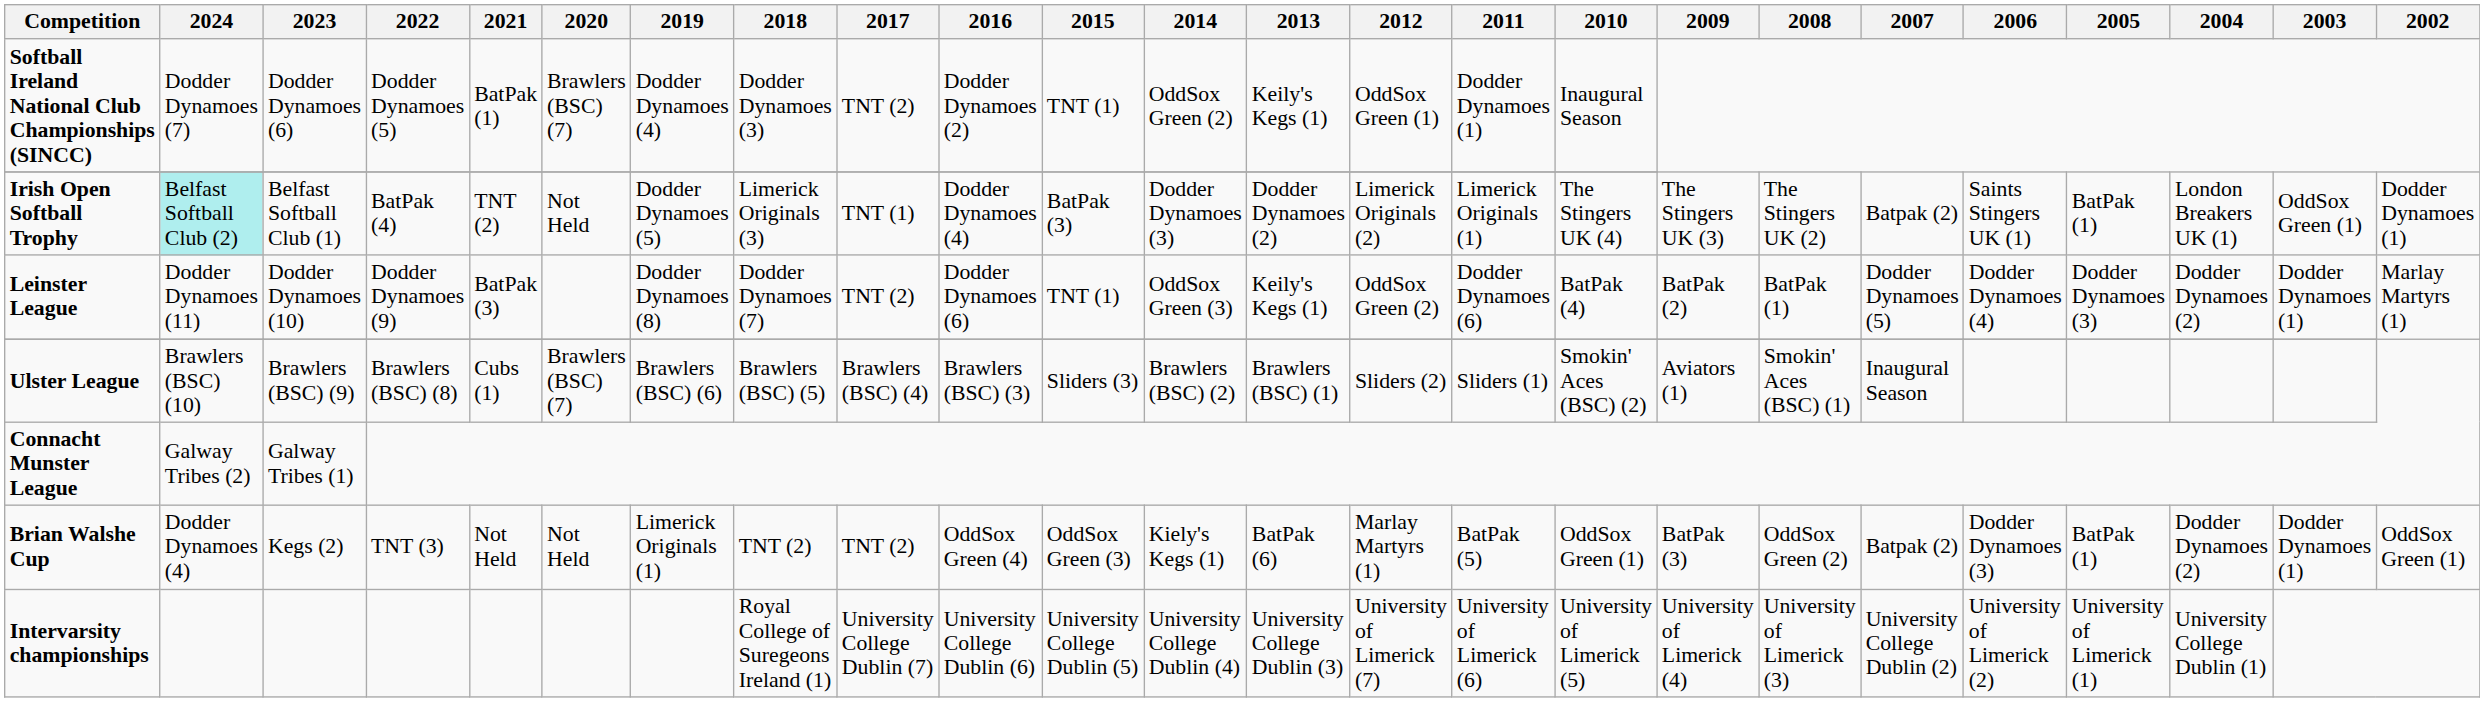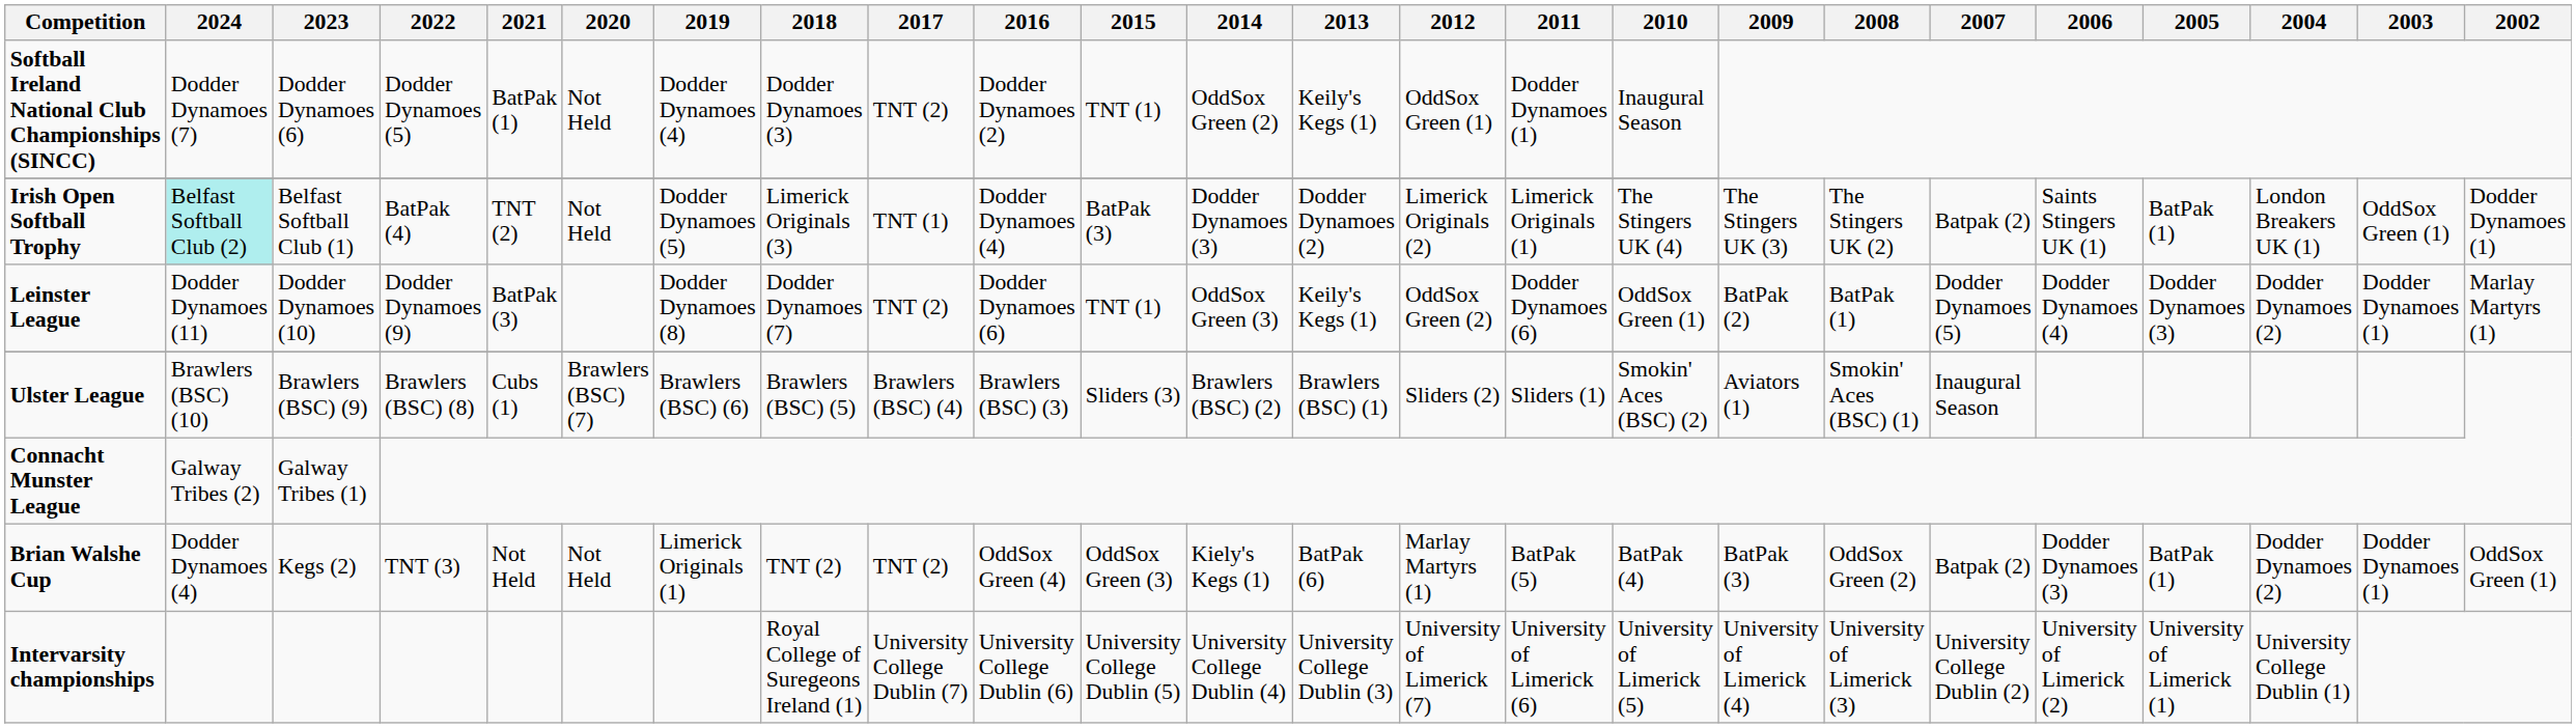Softball Ireland National Club Championships (SINCC) | 2020: Brawlers (BSC) (7) -> Not Held
Leinster League | 2010: BatPak (4) -> OddSox Green (1)
Brian Walshe Cup | 2010: OddSox Green (1) -> BatPak (4)
